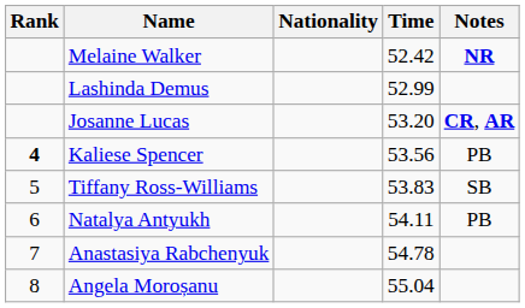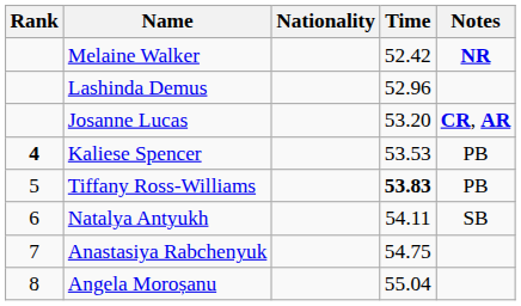Lashinda Demus | Time: 52.99 -> 52.96
Kaliese Spencer | Time: 53.56 -> 53.53
Tiffany Ross-Williams | Time: normal -> bold
Tiffany Ross-Williams | Notes: SB -> PB
Natalya Antyukh | Notes: PB -> SB
Anastasiya Rabchenyuk | Time: 54.78 -> 54.75
